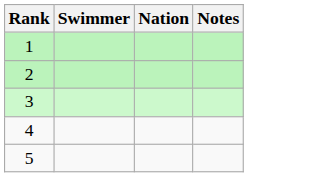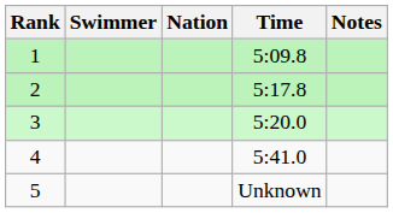+ column: Time | 5:09.8 | 5:17.8 | 5:20.0 | 5:41.0 | Unknown
